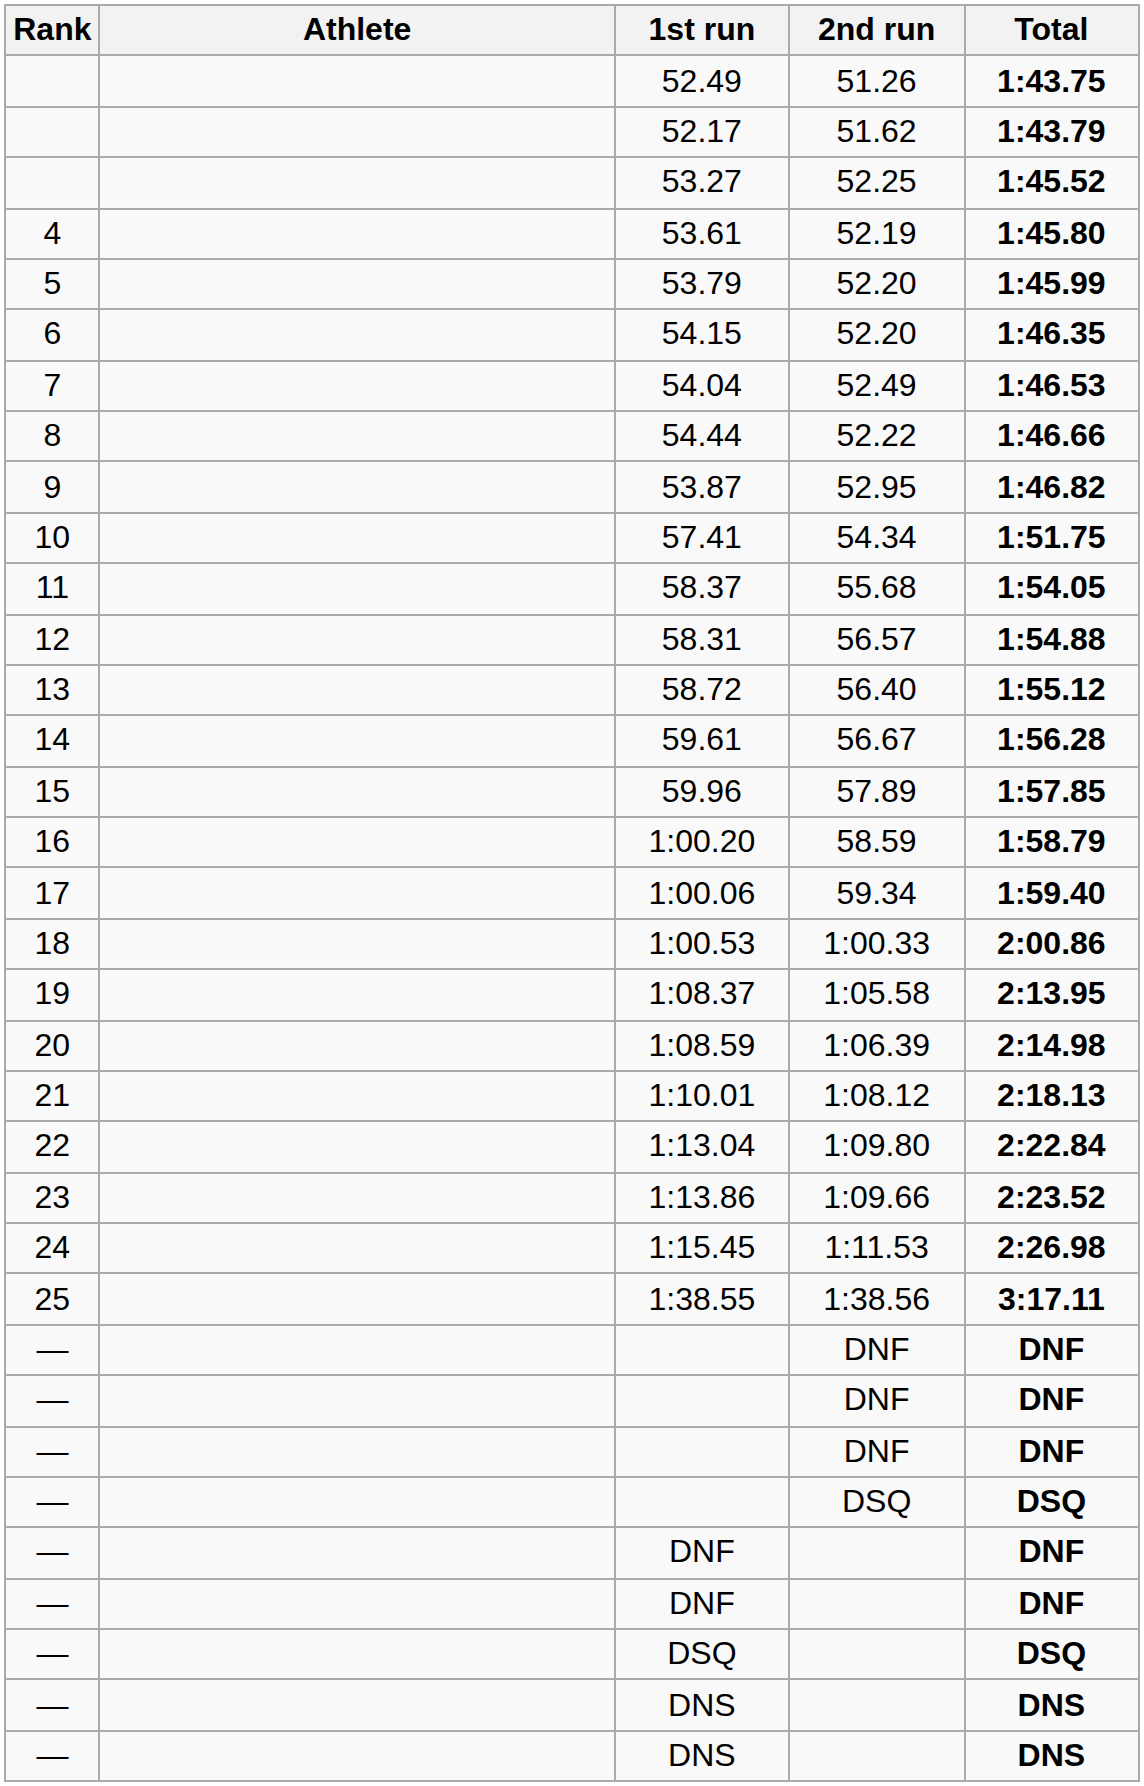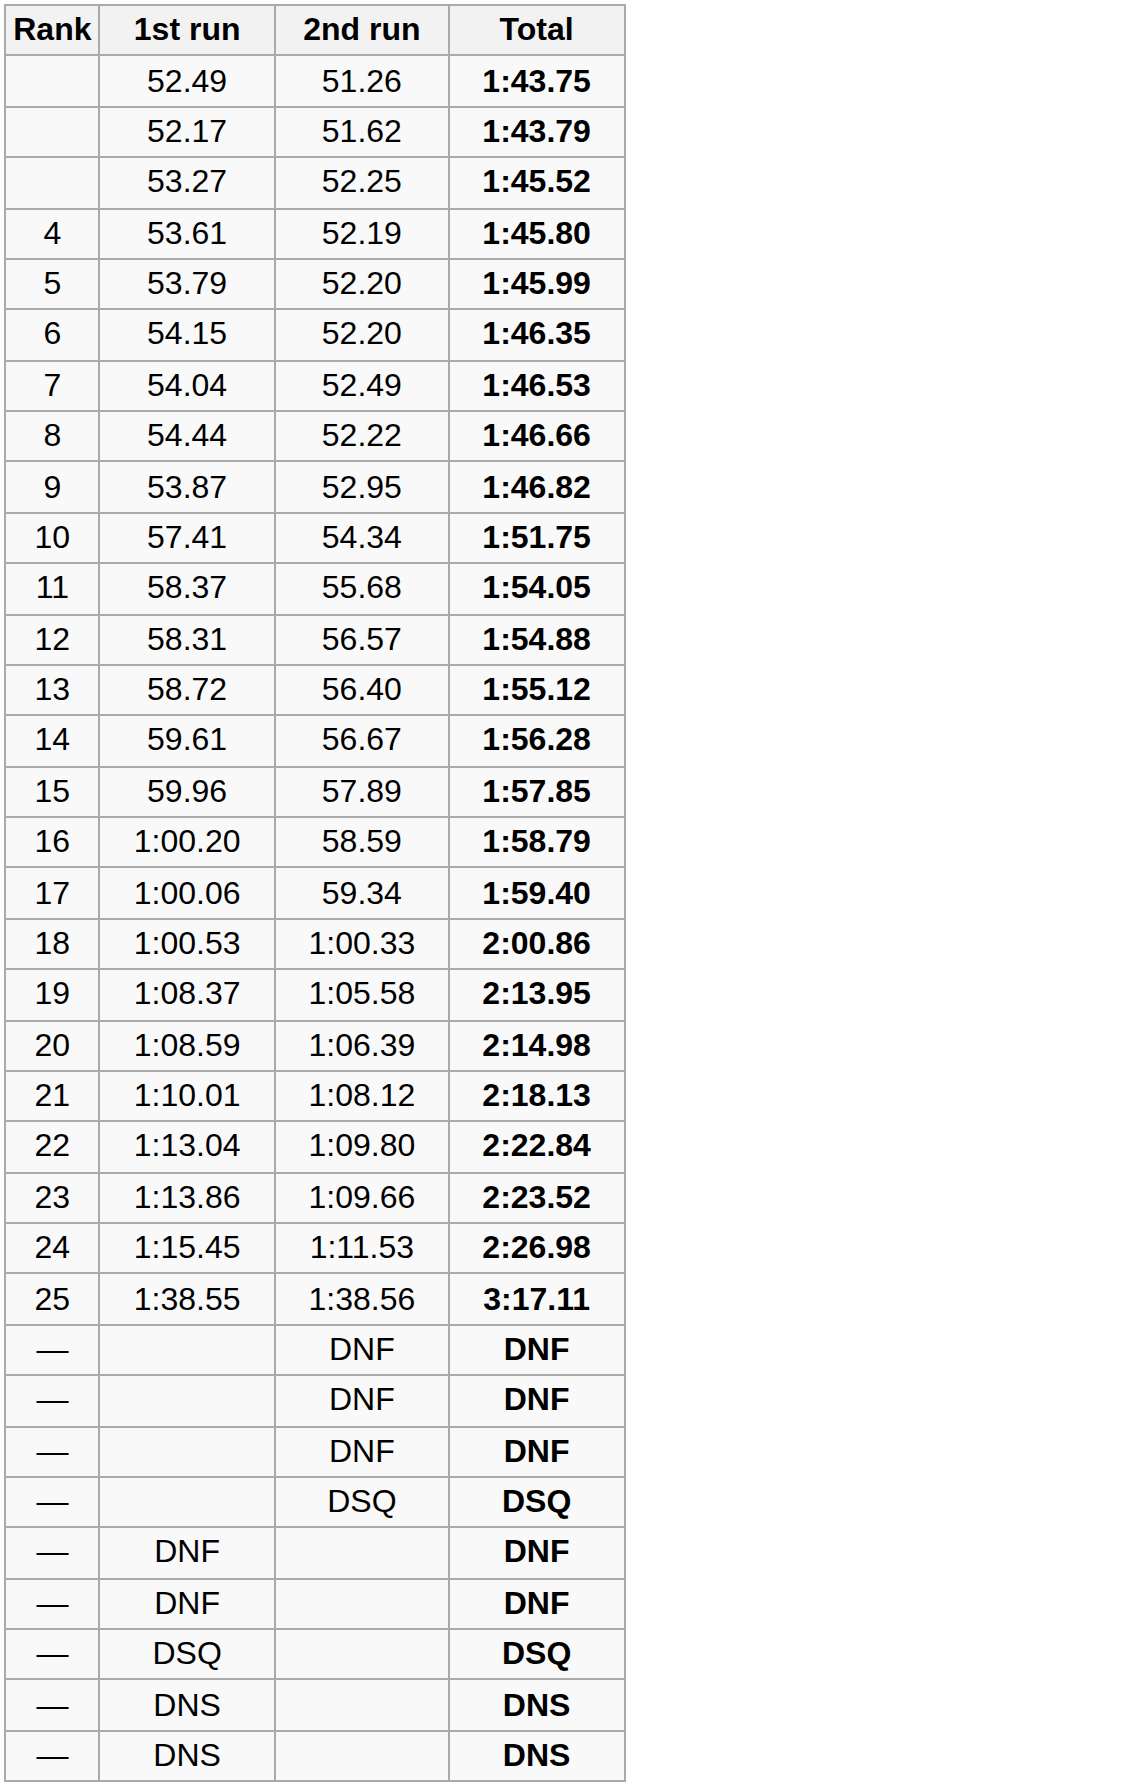- column: Athlete
